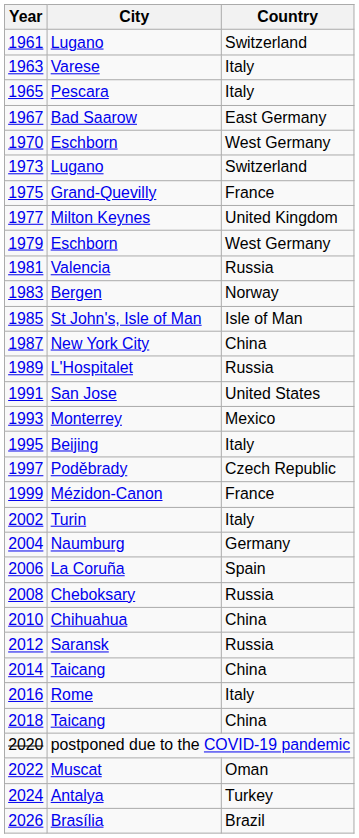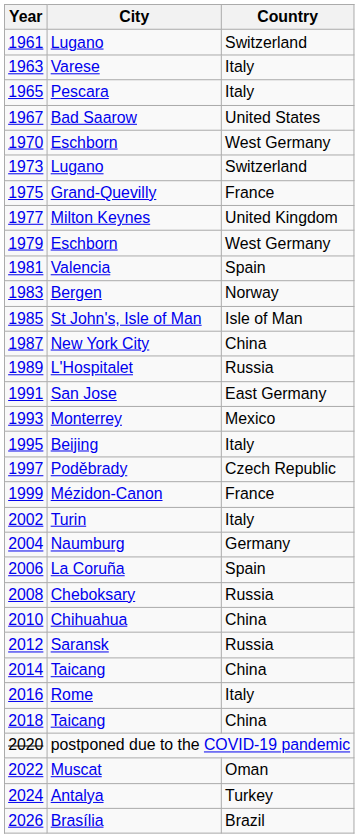Bad Saarow | Country: East Germany -> United States
Valencia | Country: Russia -> Spain
San Jose | Country: United States -> East Germany
